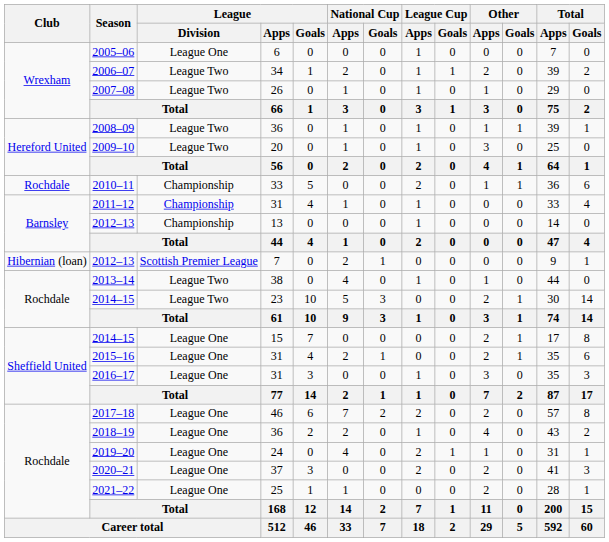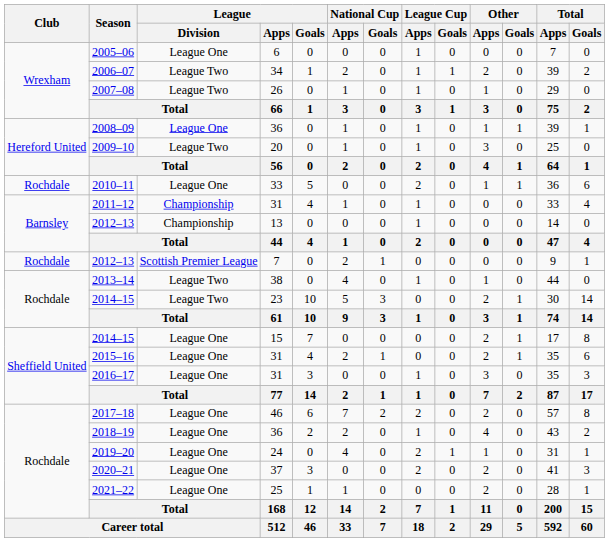2008–09 | League / Division: League Two -> League One
2010–11 | League / Division: Championship -> League One
2012–13 / 7 | Club: Hibernian (loan) -> Rochdale
